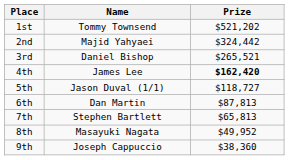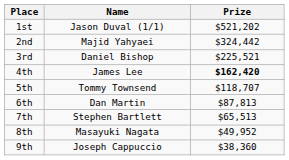1st | Name: Tommy Townsend -> Jason Duval (1/1)
3rd | Prize: $265,521 -> $225,521
5th | Name: Jason Duval (1/1) -> Tommy Townsend
5th | Prize: $118,727 -> $118,707
7th | Prize: $65,813 -> $65,513
